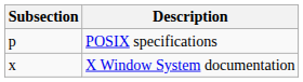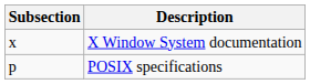rows swapped: POSIX specifications <-> X Window System documentation
